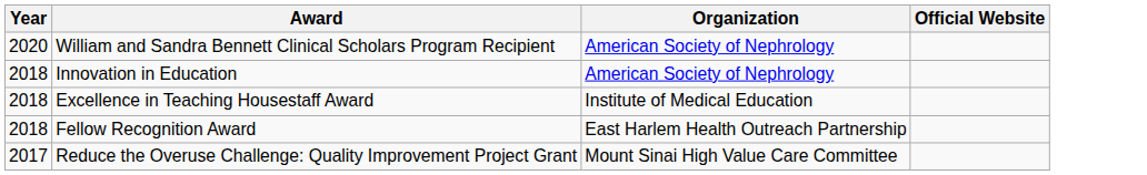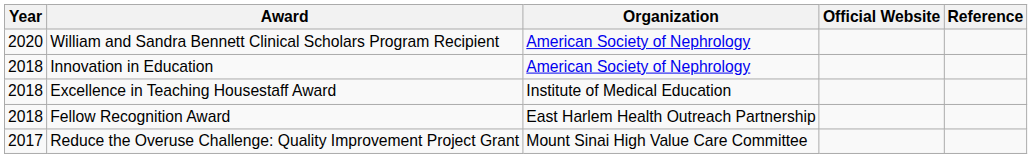+ column: Reference
